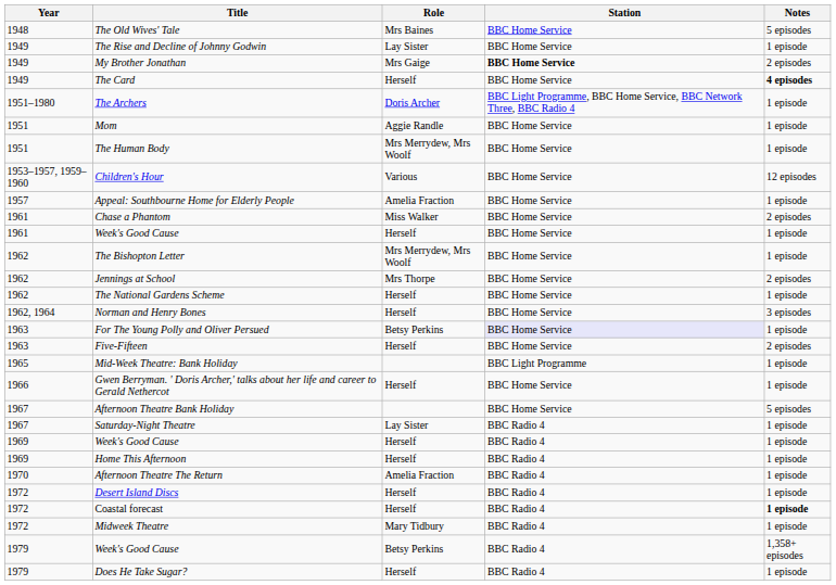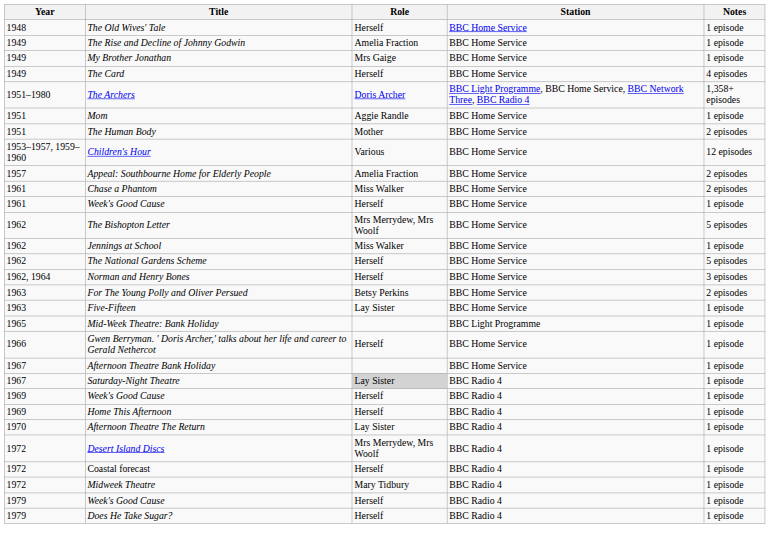The Old Wives' Tale | Role: Mrs Baines -> Herself
The Old Wives' Tale | Notes: 5 episodes -> 1 episode
The Rise and Decline of Johnny Godwin | Role: Lay Sister -> Amelia Fraction
My Brother Jonathan | Station: bold -> normal
My Brother Jonathan | Notes: 2 episodes -> 1 episode
The Card | Notes: bold -> normal
The Archers | Notes: 1 episode -> 1,358+ episodes
The Human Body | Role: Mrs Merrydew, Mrs Woolf -> Mother
The Human Body | Notes: 1 episode -> 2 episodes
Appeal: Southbourne Home for Elderly People | Notes: 1 episode -> 2 episodes
The Bishopton Letter | Notes: 1 episode -> 5 episodes
Jennings at School | Role: Mrs Thorpe -> Miss Walker
Jennings at School | Notes: 2 episodes -> 1 episode
The National Gardens Scheme | Notes: 1 episode -> 5 episodes
For The Young Polly and Oliver Persued | Station: lavender background -> no background
For The Young Polly and Oliver Persued | Notes: 1 episode -> 2 episodes
Five-Fifteen | Role: Herself -> Lay Sister
Five-Fifteen | Notes: 2 episodes -> 1 episode
Afternoon Theatre Bank Holiday | Notes: 5 episodes -> 1 episode
Saturday-Night Theatre | Role: no background -> lightgrey background
Afternoon Theatre The Return | Role: Amelia Fraction -> Lay Sister
Desert Island Discs | Role: Herself -> Mrs Merrydew, Mrs Woolf
Coastal forecast | Notes: bold -> normal
1979 / Week's Good Cause | Role: Betsy Perkins -> Herself
1979 / Week's Good Cause | Notes: 1,358+ episodes -> 1 episode
